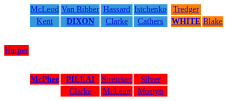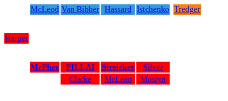- row: Kent | DIXON | Clarke | Cathers | WHITE | Blake
PILLAI | column 4: normal -> bold
